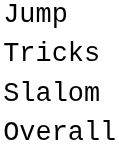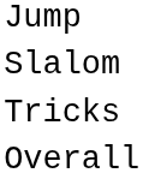rows swapped: Slalom <-> Tricks
